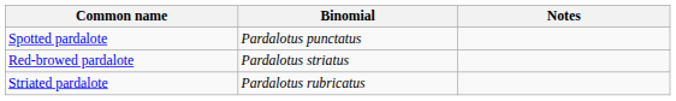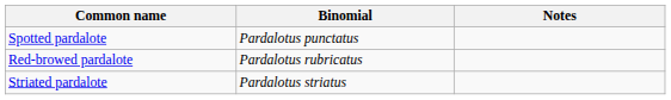Red-browed pardalote | Binomial: Pardalotus striatus -> Pardalotus rubricatus
Striated pardalote | Binomial: Pardalotus rubricatus -> Pardalotus striatus
